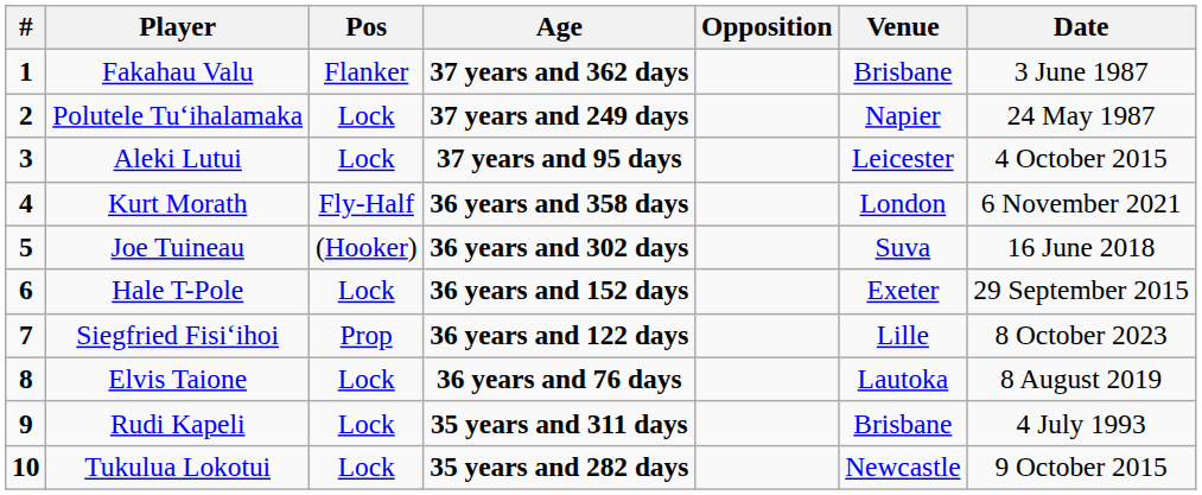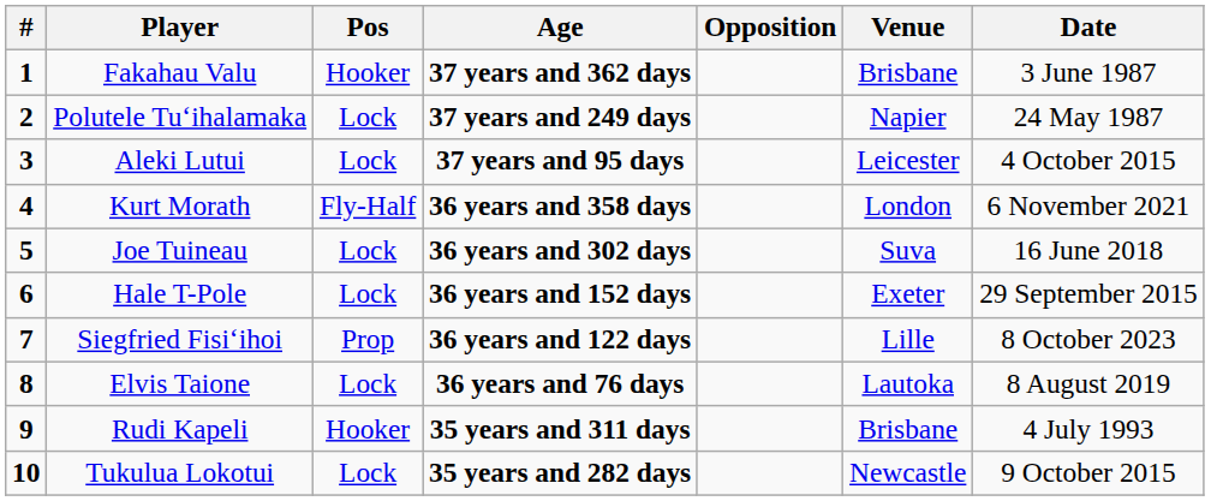Fakahau Valu | Pos: Flanker -> Hooker
Joe Tuineau | Pos: (Hooker) -> Lock
Rudi Kapeli | Pos: Lock -> Hooker
